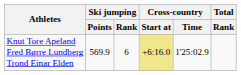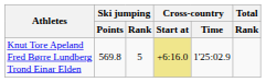Knut Tore Apeland Fred Børre Lundberg Trond Einar Elden | Ski jumping / Points: 569.9 -> 569.8
Knut Tore Apeland Fred Børre Lundberg Trond Einar Elden | Ski jumping / Rank: 6 -> 5
